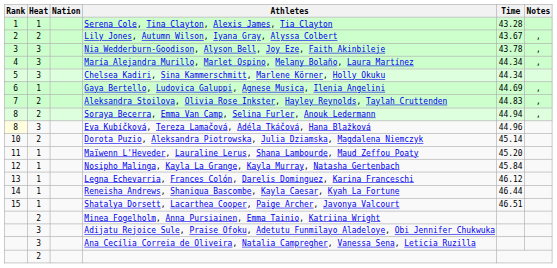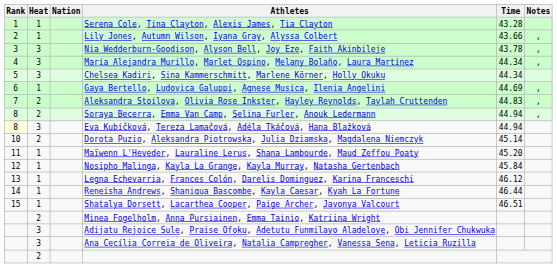Lily Jones, Autumn Wilson, Iyana Gray, Alyssa Colbert | Heat: 2 -> 1
Lily Jones, Autumn Wilson, Iyana Gray, Alyssa Colbert | Time: 43.67 -> 43.66
Eva Kubíčková, Tereza Lamačová, Adéla Tkáčová, Hana Blažková | Time: 44.96 -> 44.94
